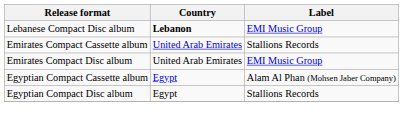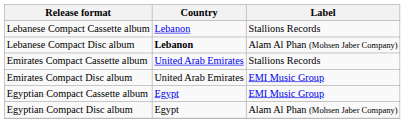+ row: Lebanese Compact Cassette album | Lebanon | Stallions Records
Lebanese Compact Disc album | Label: EMI Music Group -> Alam Al Phan (Mohsen Jaber Company)
Egyptian Compact Cassette album | Label: Alam Al Phan (Mohsen Jaber Company) -> EMI Music Group
Egyptian Compact Disc album | Label: Stallions Records -> Alam Al Phan (Mohsen Jaber Company)
